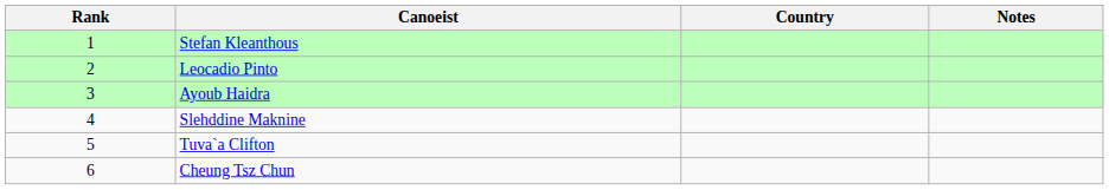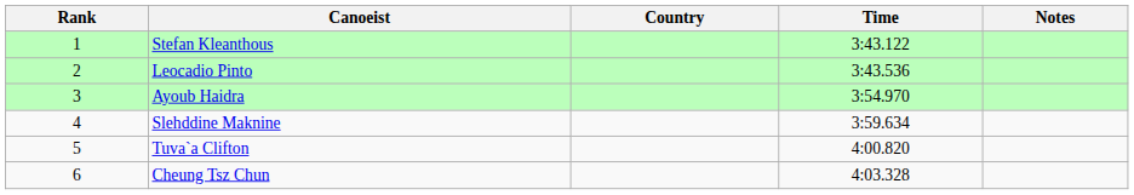+ column: Time | 3:43.122 | 3:43.536 | 3:54.970 | 3:59.634 | 4:00.820 | 4:03.328
